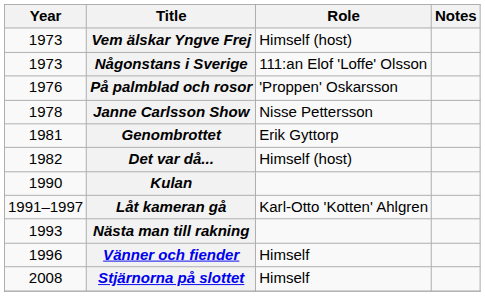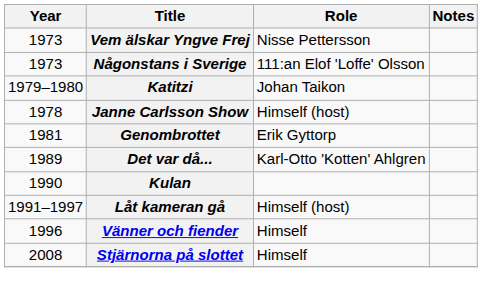Vem älskar Yngve Frej | Role: Himself (host) -> Nisse Pettersson
- row: 1976 | På palmblad och rosor | 'Proppen' Oskarsson
+ row: 1979–1980 | Katitzi | Johan Taikon
Janne Carlsson Show | Role: Nisse Pettersson -> Himself (host)
Det var då... | Year: 1982 -> 1989
Det var då... | Role: Himself (host) -> Karl-Otto 'Kotten' Ahlgren
Låt kameran gå | Role: Karl-Otto 'Kotten' Ahlgren -> Himself (host)
- row: 1993 | Nästa man till rakning
